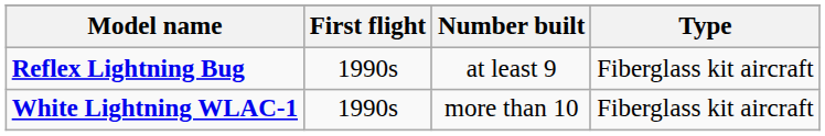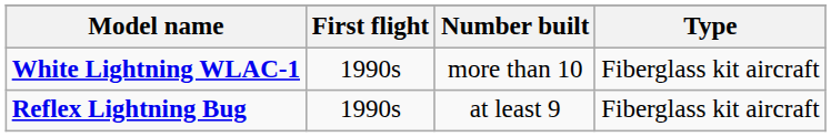rows swapped: Reflex Lightning Bug <-> White Lightning WLAC-1
